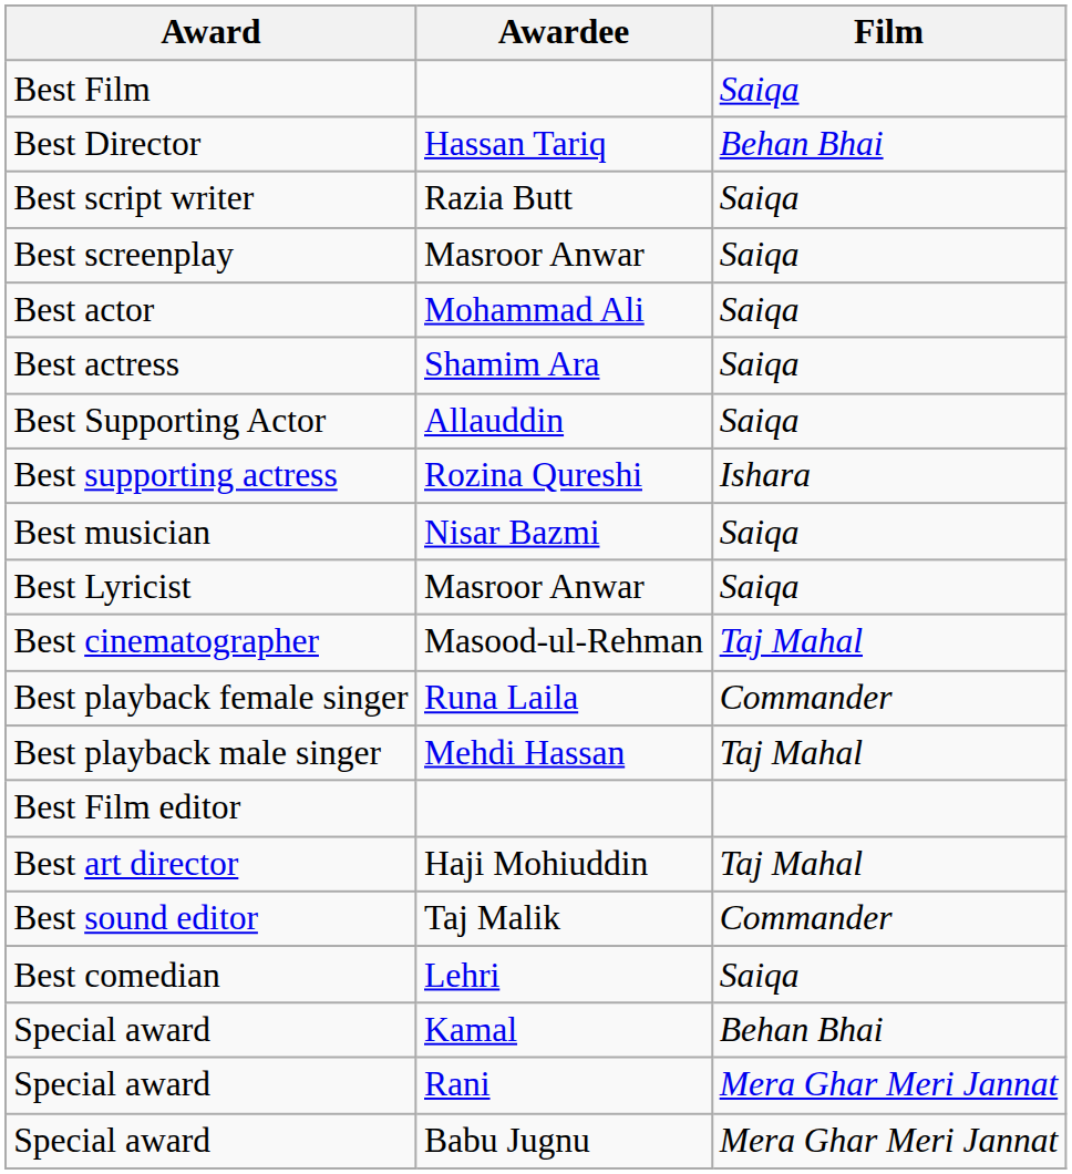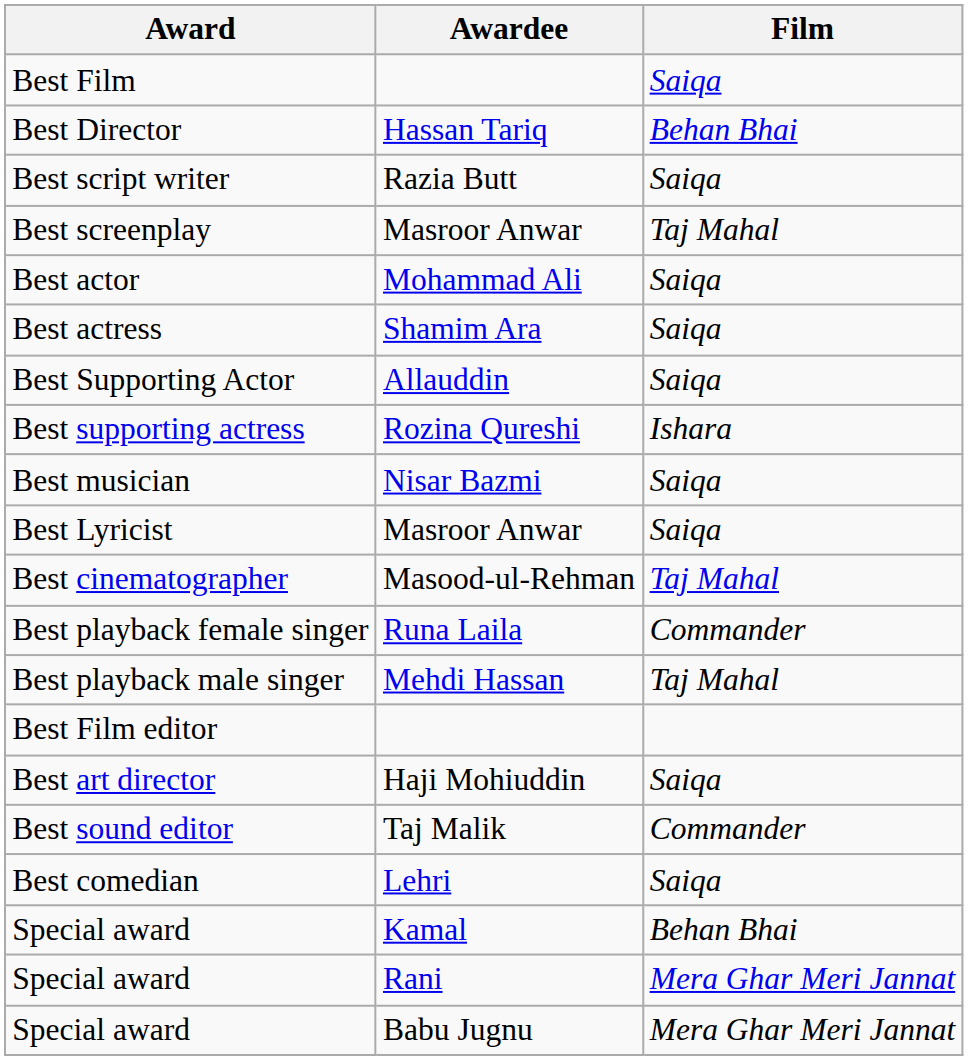Best screenplay | Film: Saiqa -> Taj Mahal
Best art director | Film: Taj Mahal -> Saiqa
